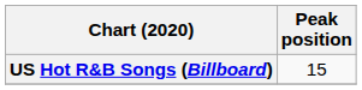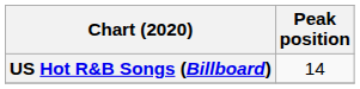US Hot R&B Songs (Billboard) | Peak position: 15 -> 14
